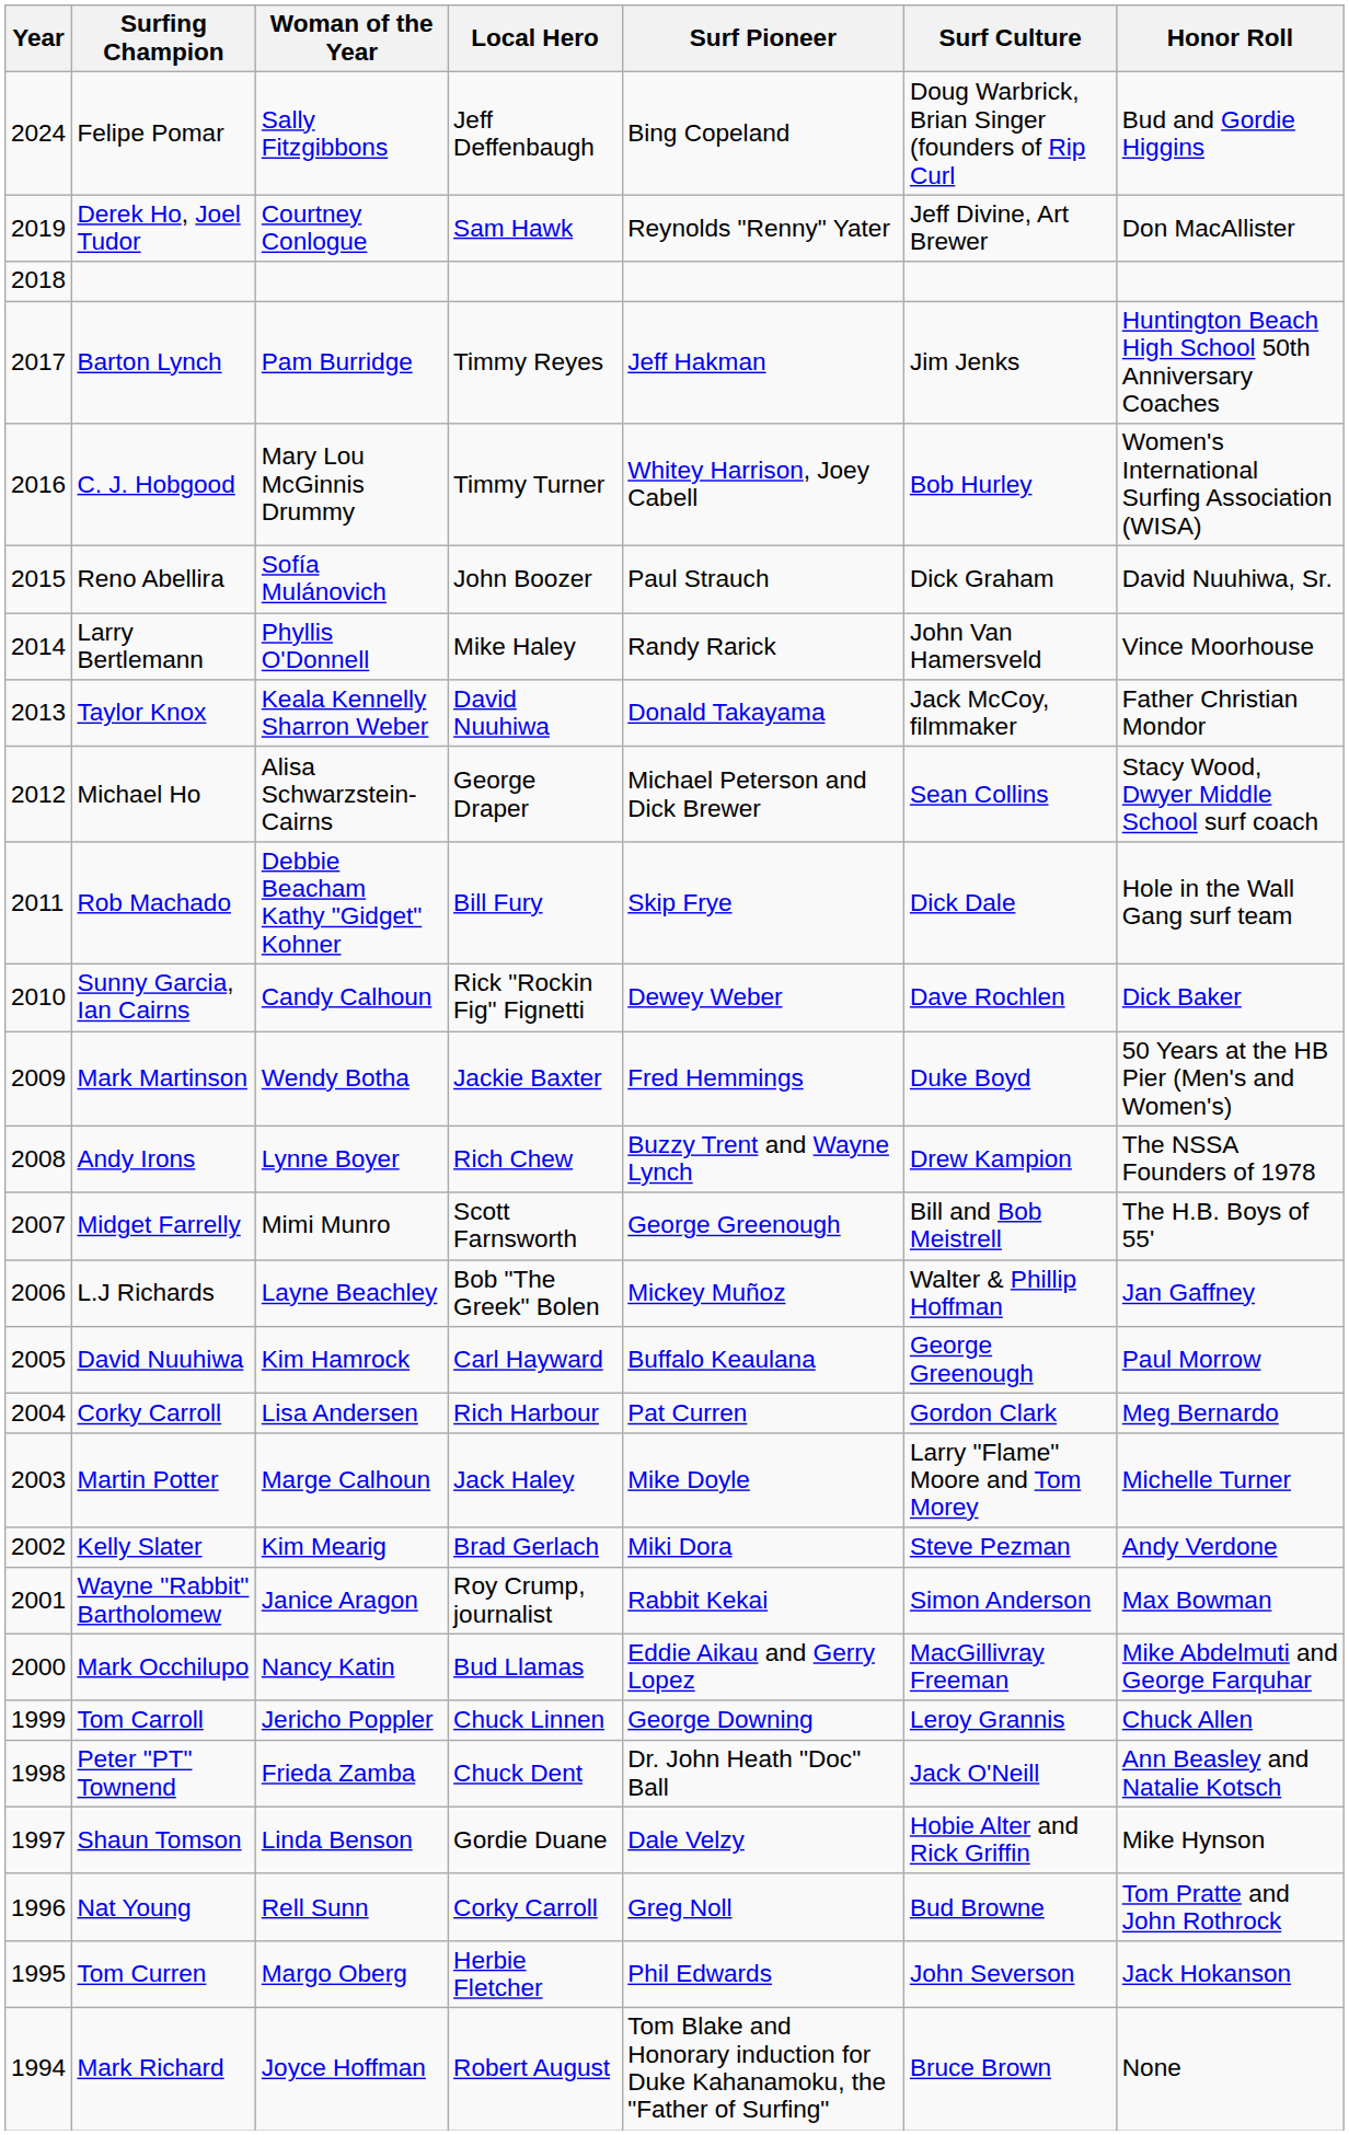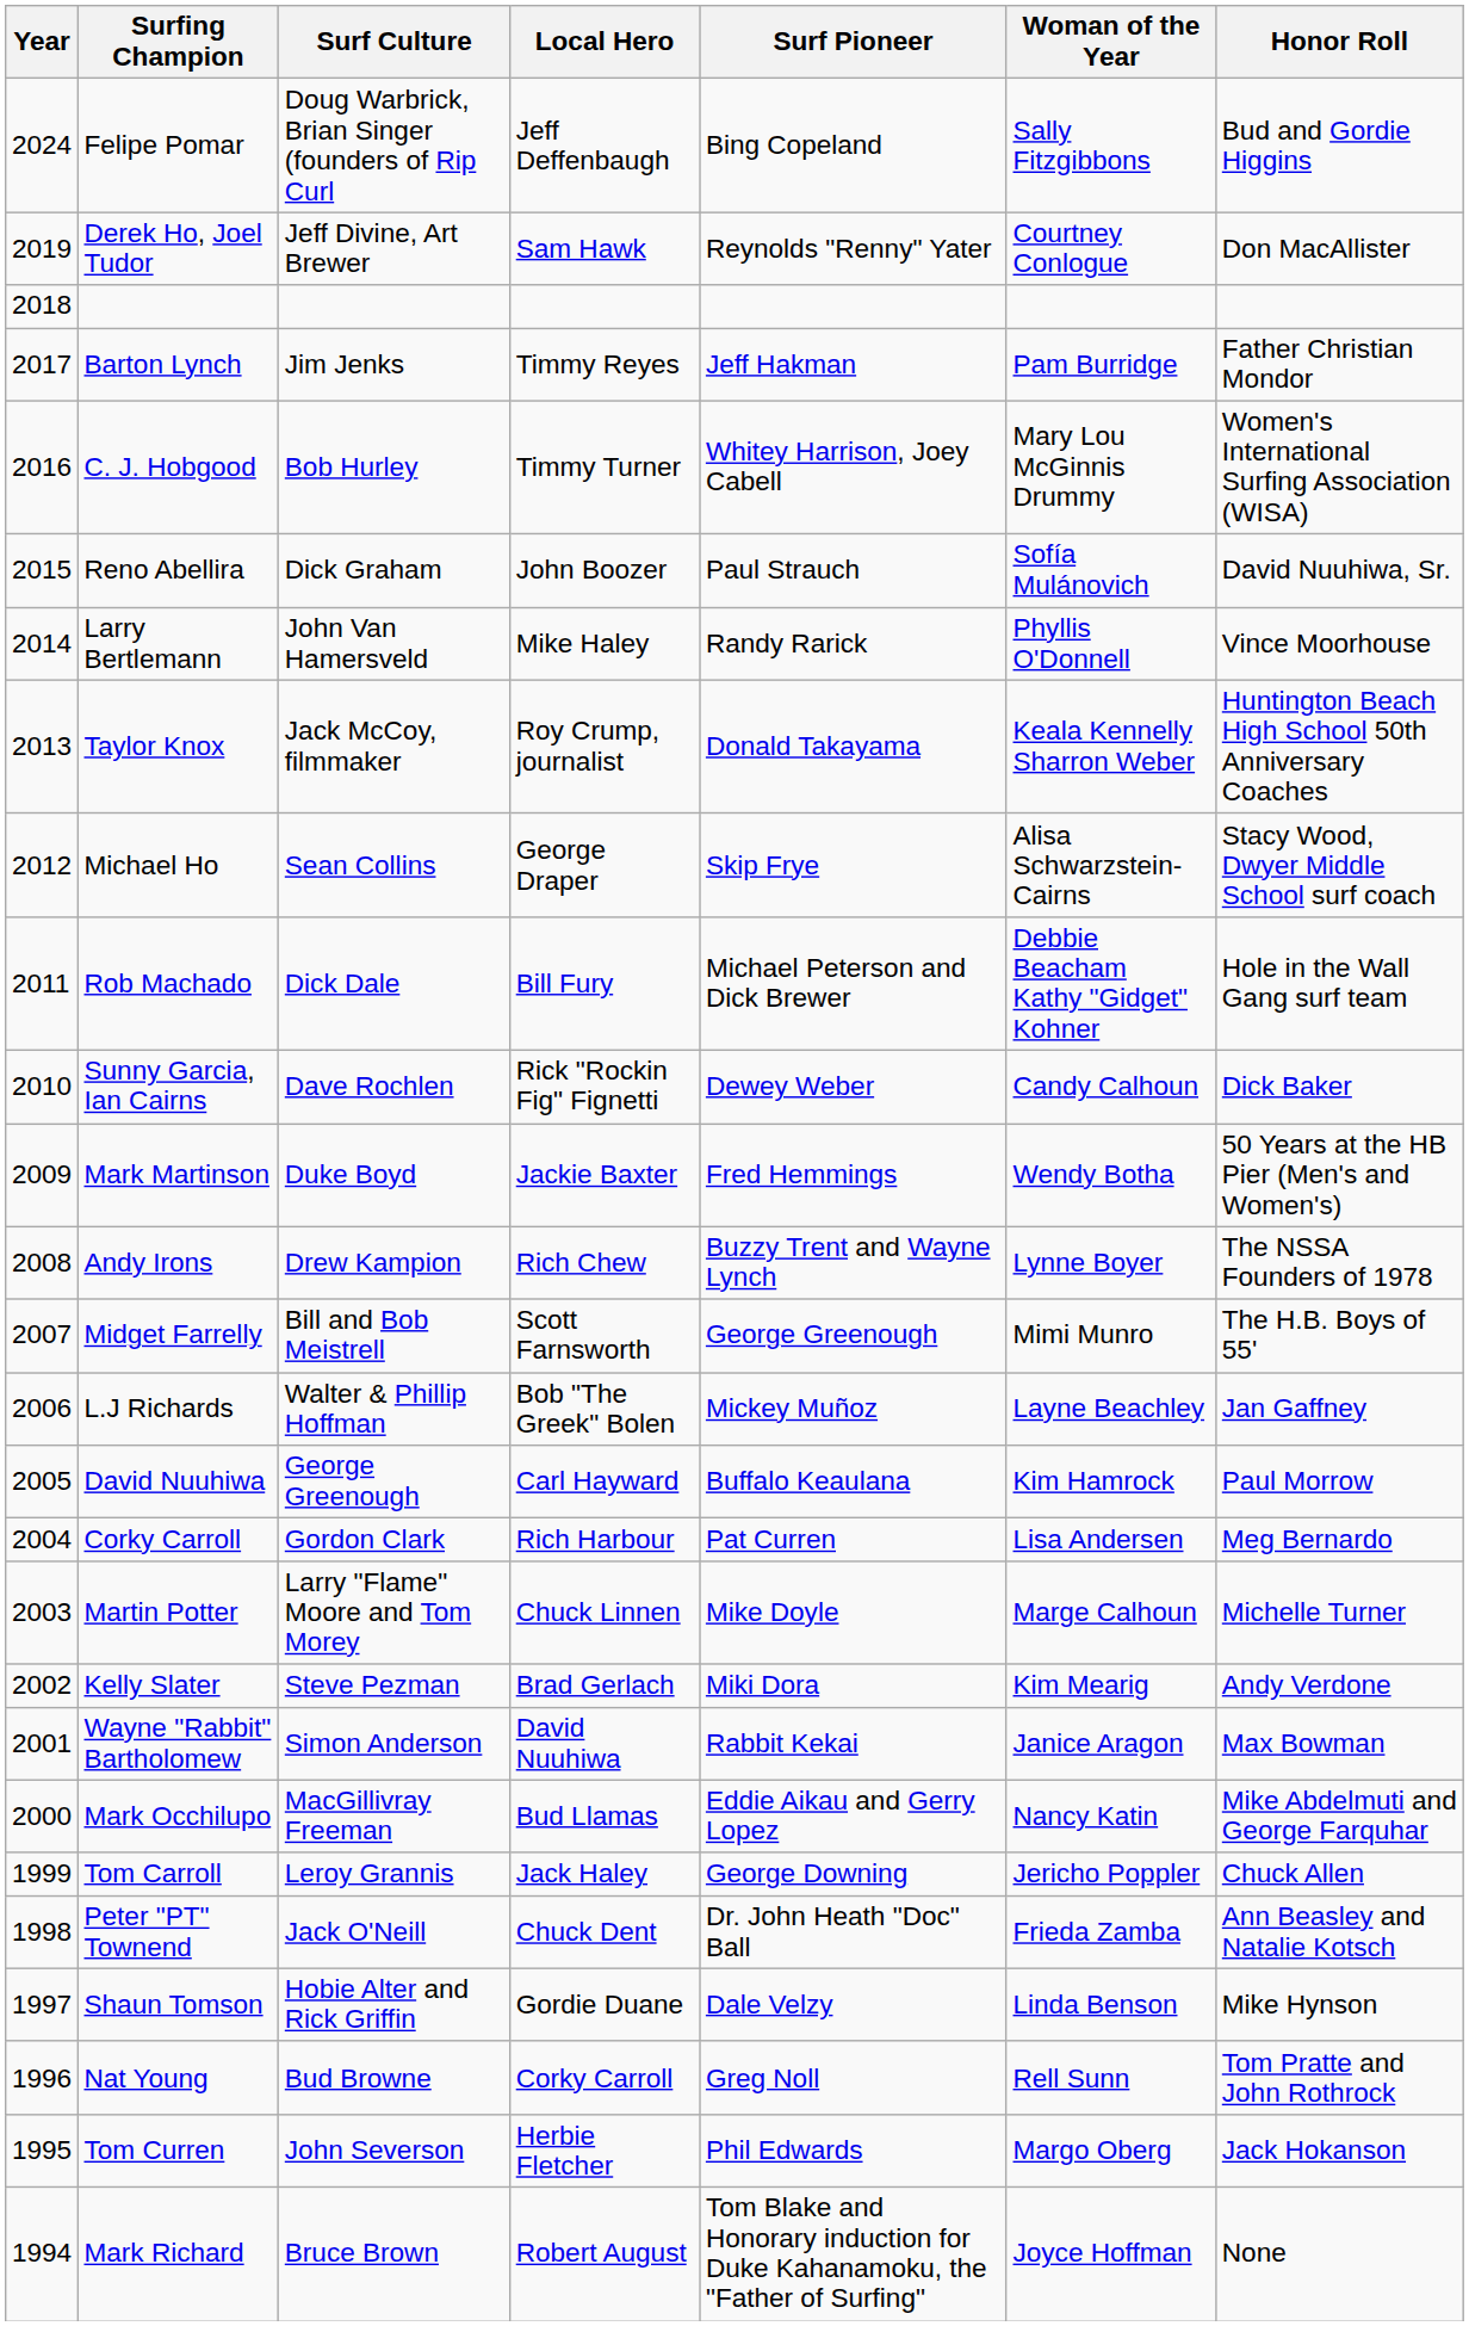columns swapped: Woman of the Year <-> Surf Culture
Barton Lynch | Honor Roll: Huntington Beach High School 50th Anniversary Coaches -> Father Christian Mondor
Taylor Knox | Local Hero: David Nuuhiwa -> Roy Crump, journalist
Taylor Knox | Honor Roll: Father Christian Mondor -> Huntington Beach High School 50th Anniversary Coaches
Michael Ho | Surf Pioneer: Michael Peterson and Dick Brewer -> Skip Frye
Rob Machado | Surf Pioneer: Skip Frye -> Michael Peterson and Dick Brewer
Martin Potter | Local Hero: Jack Haley -> Chuck Linnen
Wayne "Rabbit" Bartholomew | Local Hero: Roy Crump, journalist -> David Nuuhiwa
Tom Carroll | Local Hero: Chuck Linnen -> Jack Haley
